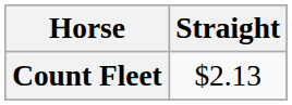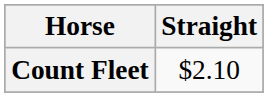Count Fleet | Straight: $2.13 -> $2.10
